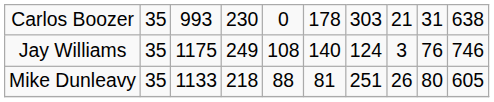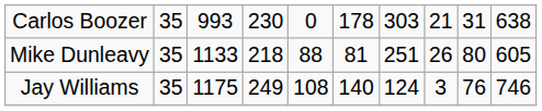rows swapped: Mike Dunleavy <-> Jay Williams
